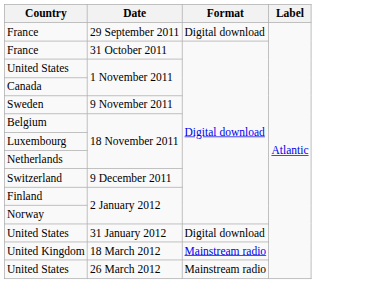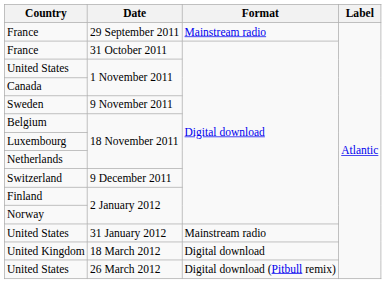France / 29 September 2011 | Format: Digital download -> Mainstream radio
United States / 31 January 2012 | Format: Digital download -> Mainstream radio
United Kingdom | Format: Mainstream radio -> Digital download
United States / 26 March 2012 | Format: Mainstream radio -> Digital download (Pitbull remix)
